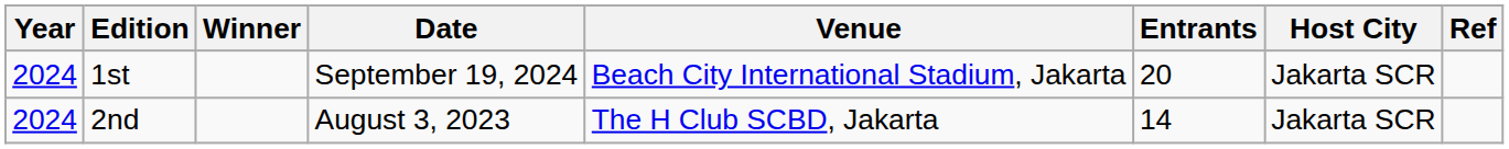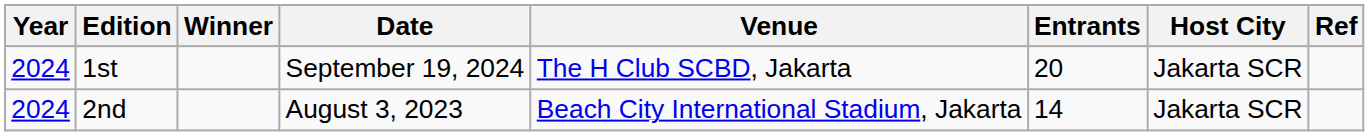1st | Venue: Beach City International Stadium, Jakarta -> The H Club SCBD, Jakarta
2nd | Venue: The H Club SCBD, Jakarta -> Beach City International Stadium, Jakarta
